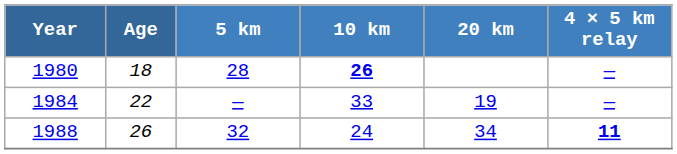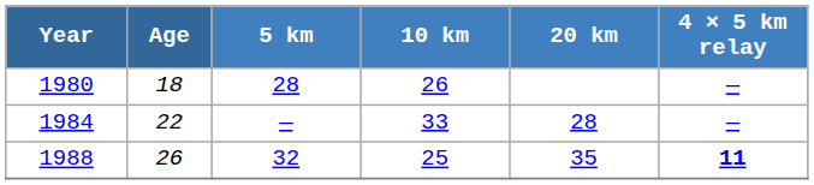1980 | 10 km: bold -> normal
1984 | 20 km: 19 -> 28
1988 | 10 km: 24 -> 25
1988 | 20 km: 34 -> 35
